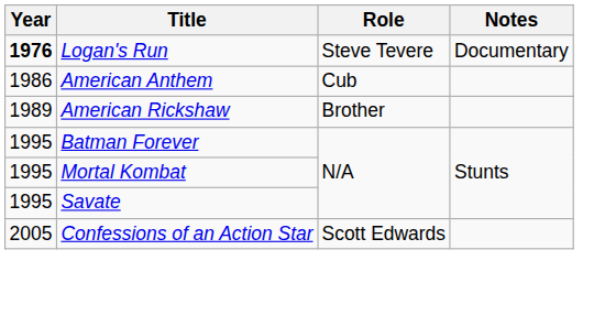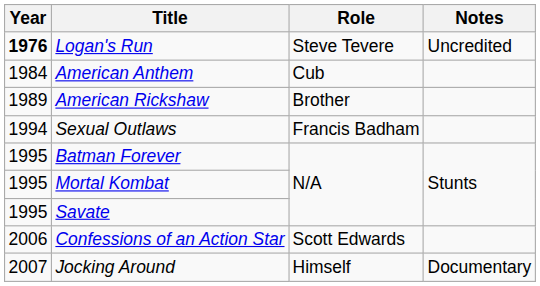Logan's Run | Notes: Documentary -> Uncredited
American Anthem | Year: 1986 -> 1984
+ row: 1994 | Sexual Outlaws | Francis Badham
Confessions of an Action Star | Year: 2005 -> 2006
+ row: 2007 | Jocking Around | Himself | Documentary
